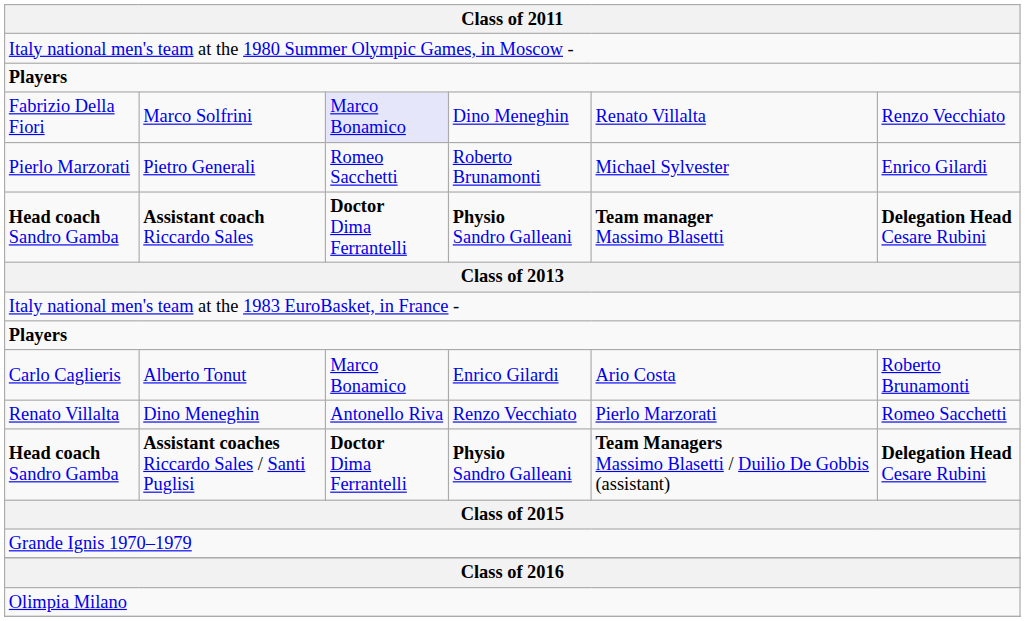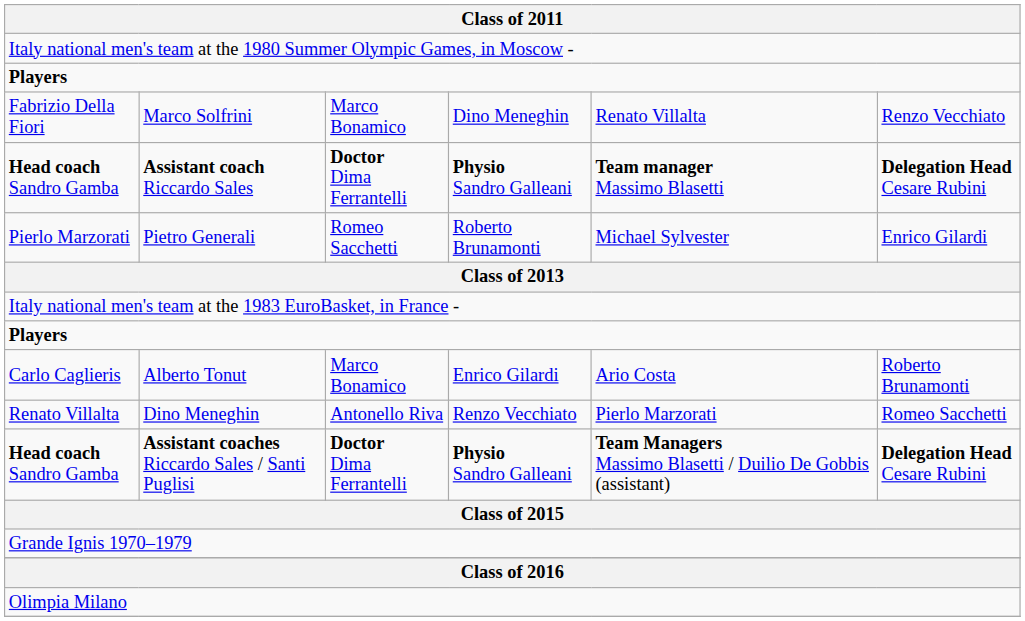Marco Solfrini | column 3: lavender background -> no background
rows swapped: Pietro Generali <-> Assistant coach Riccardo Sales
